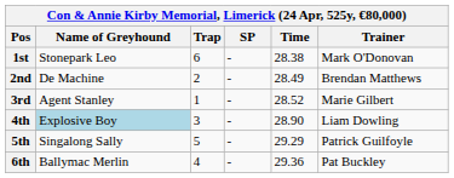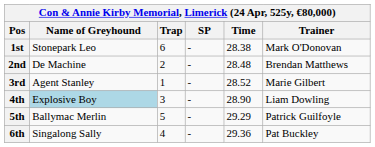2nd | Time: 28.49 -> 28.48
5th | Name of Greyhound: Singalong Sally -> Ballymac Merlin
6th | Name of Greyhound: Ballymac Merlin -> Singalong Sally
